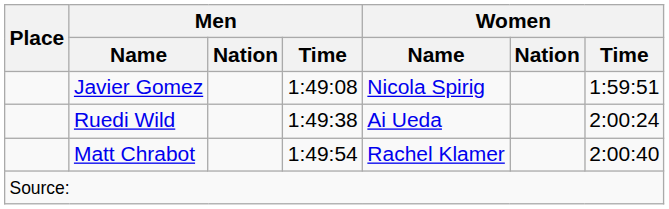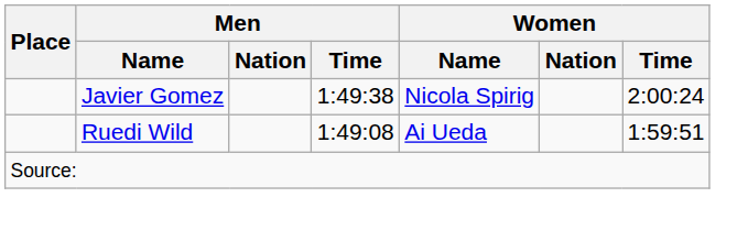Javier Gomez | Men / Time: 1:49:08 -> 1:49:38
Javier Gomez | Women / Time: 1:59:51 -> 2:00:24
Ruedi Wild | Men / Time: 1:49:38 -> 1:49:08
Ruedi Wild | Women / Time: 2:00:24 -> 1:59:51
- row: Matt Chrabot | 1:49:54 | Rachel Klamer | 2:00:40
